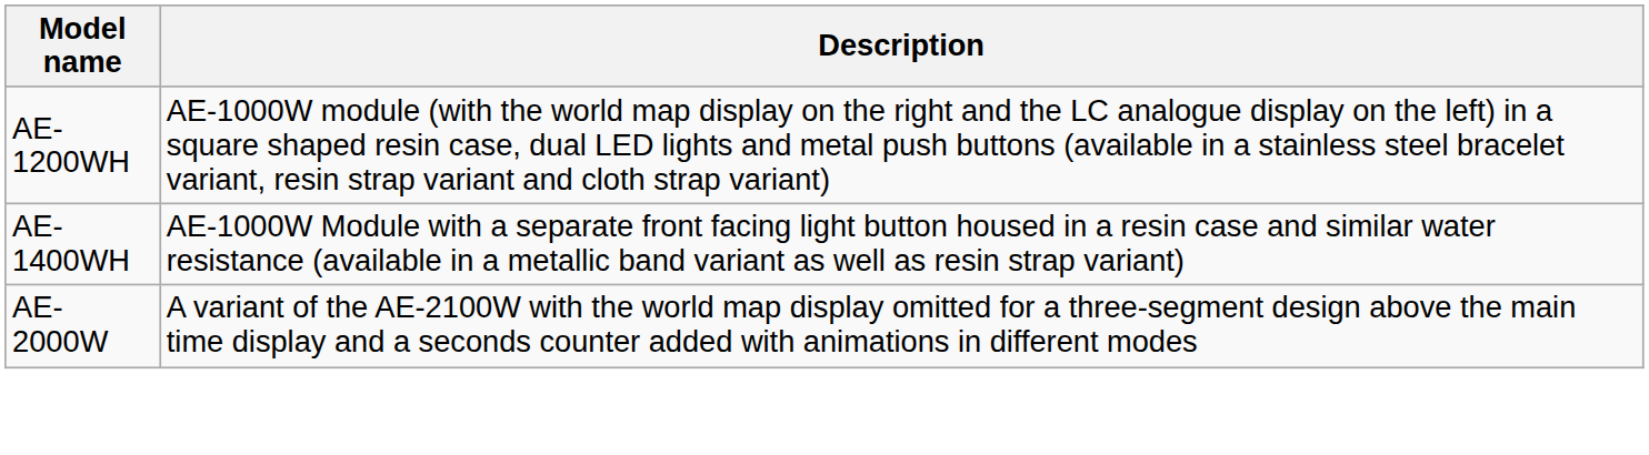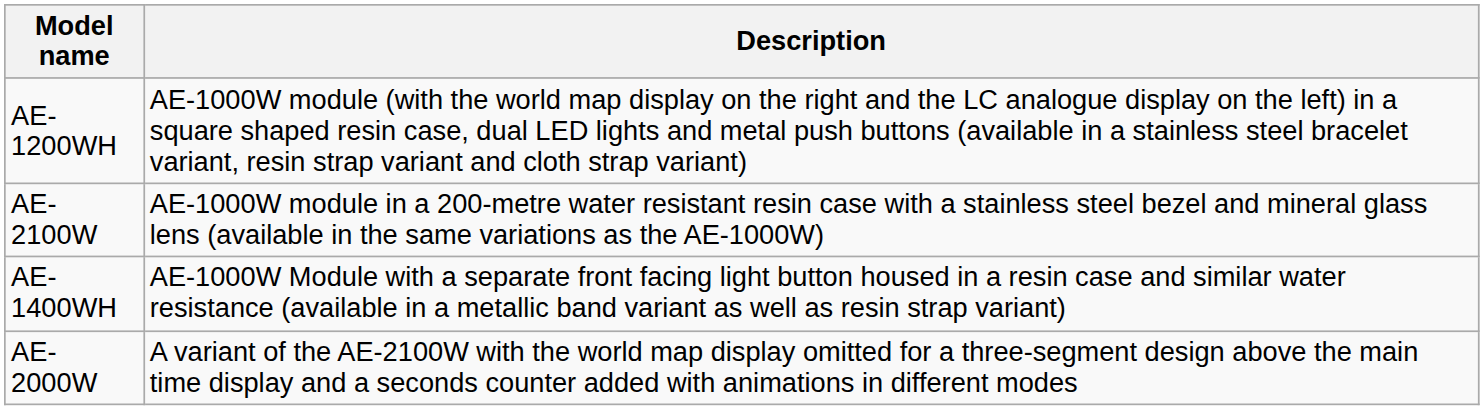+ row: AE-2100W | AE-1000W module in a 200-metre water resistant resin case with a stainless steel bezel and mineral glass lens (available in the same variations as the AE-1000W)
